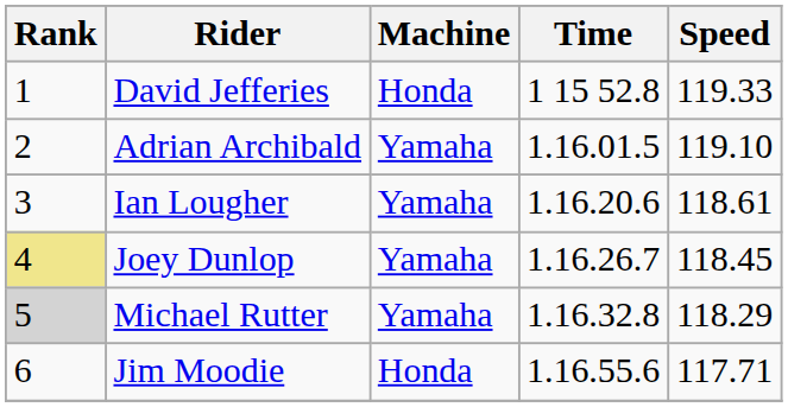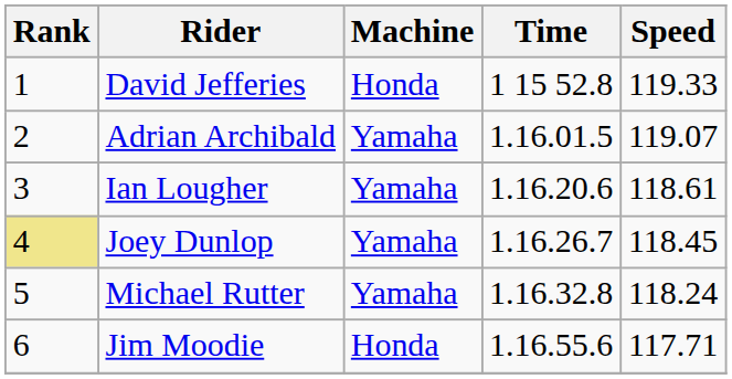Adrian Archibald | Speed: 119.10 -> 119.07
Michael Rutter | Rank: lightgrey background -> no background
Michael Rutter | Speed: 118.29 -> 118.24
